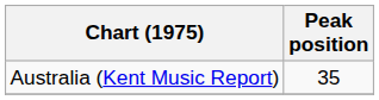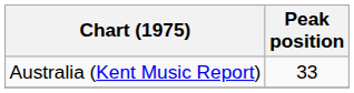Australia (Kent Music Report) | Peak position: 35 -> 33
